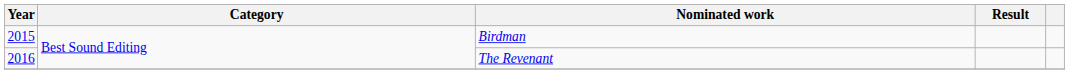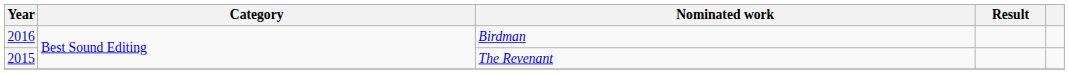Birdman | Year: 2015 -> 2016
The Revenant | Year: 2016 -> 2015
